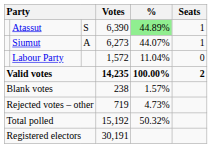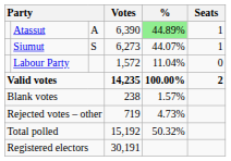Atassut | column 3: S -> A
Siumut | column 3: A -> S
